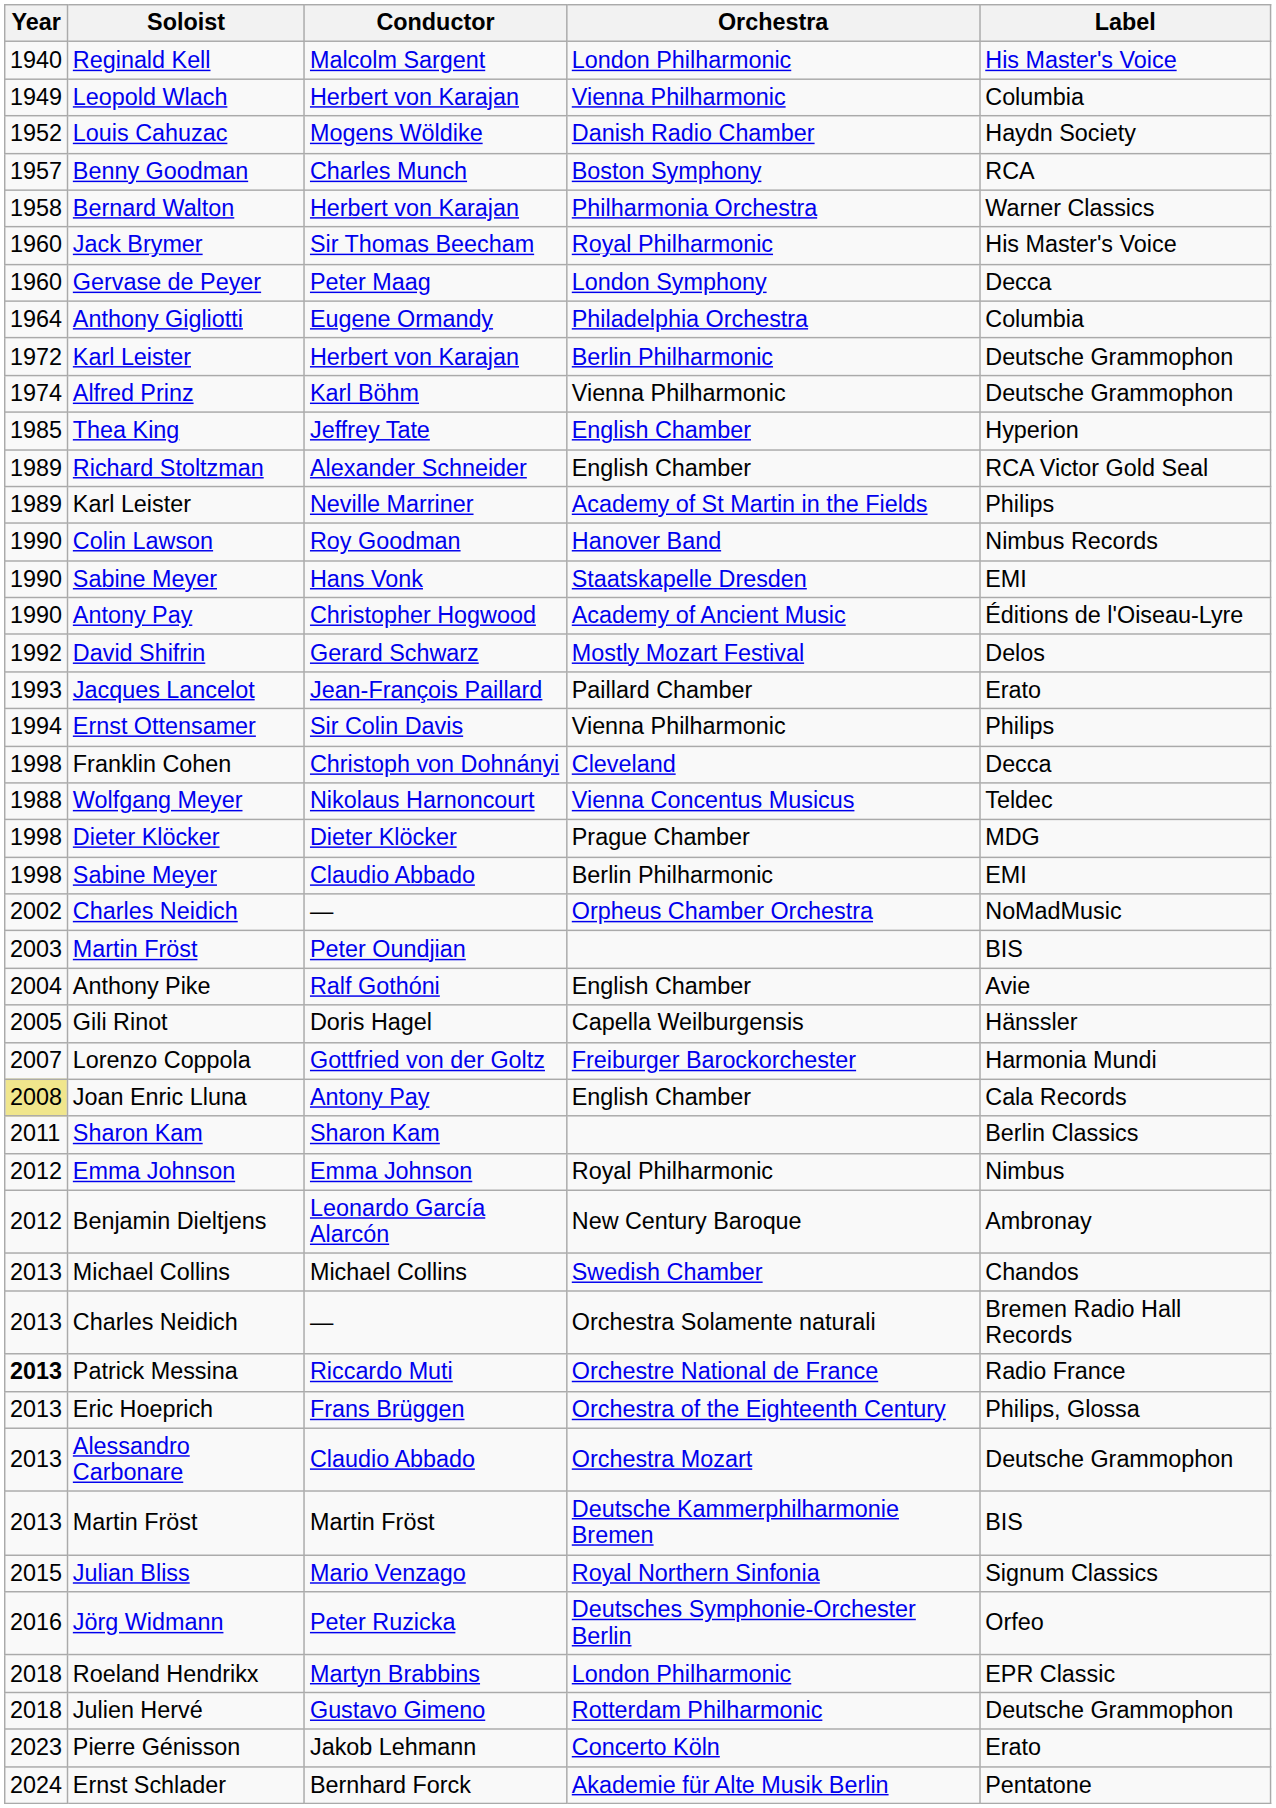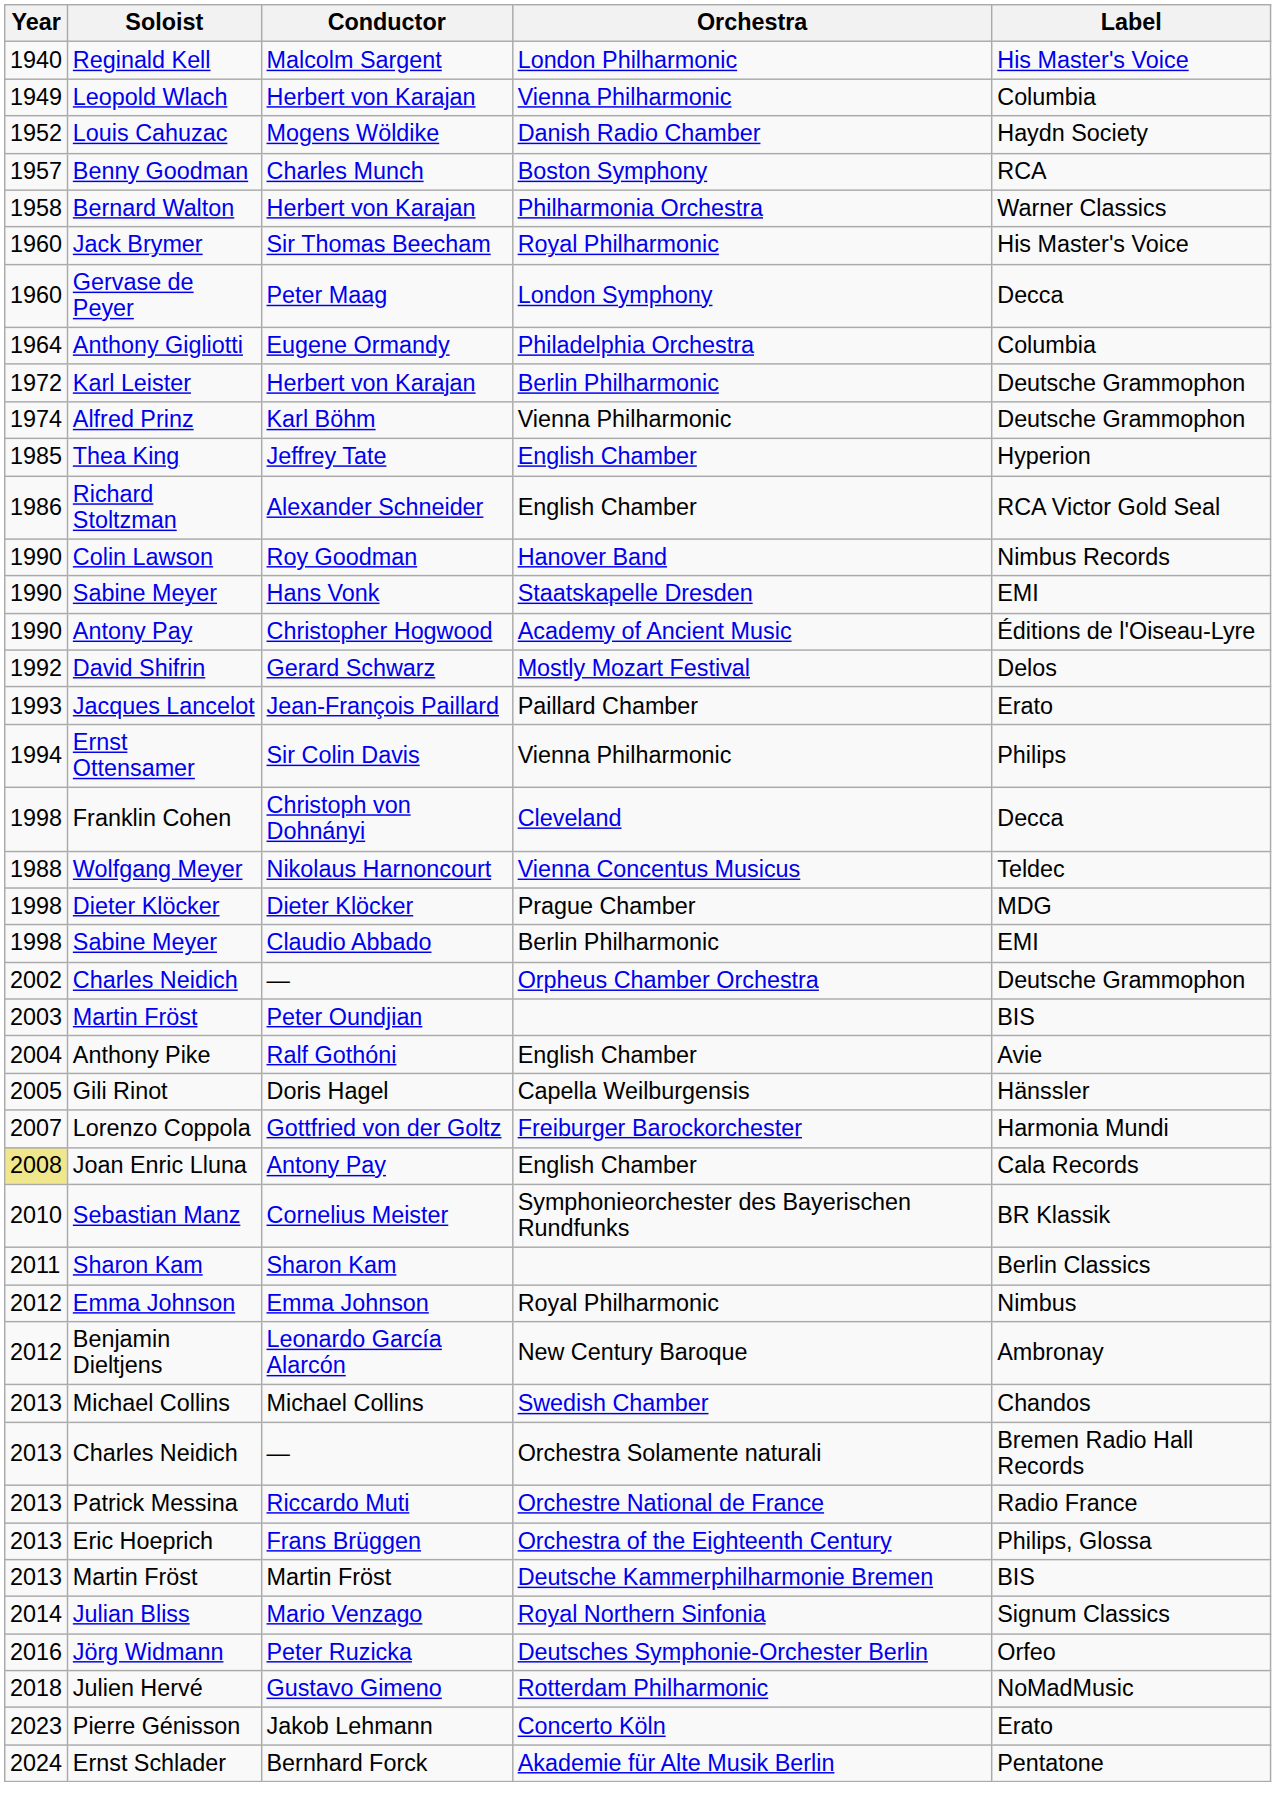Richard Stoltzman | Year: 1989 -> 1986
- row: 1989 | Karl Leister | Neville Marriner | Academy of St Martin in the Fields | Philips
Charles Neidich / Orpheus Chamber Orchestra | Label: NoMadMusic -> Deutsche Grammophon
+ row: 2010 | Sebastian Manz | Cornelius Meister | Symphonieorchester des Bayerischen Rundfunks | BR Klassik
Patrick Messina | Year: bold -> normal
- row: 2013 | Alessandro Carbonare | Claudio Abbado | Orchestra Mozart | Deutsche Grammophon
Julian Bliss | Year: 2015 -> 2014
- row: 2018 | Roeland Hendrikx | Martyn Brabbins | London Philharmonic | EPR Classic
Julien Hervé | Label: Deutsche Grammophon -> NoMadMusic
